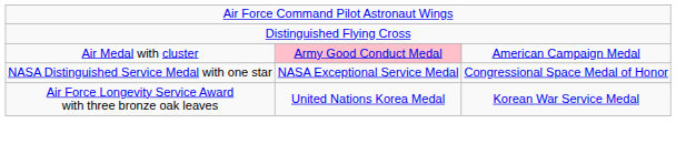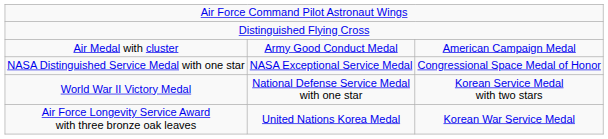Air Medal with cluster | column 2: pink background -> no background
+ row: World War II Victory Medal | National Defense Service Medal with one star | Korean Service Medal with two stars
